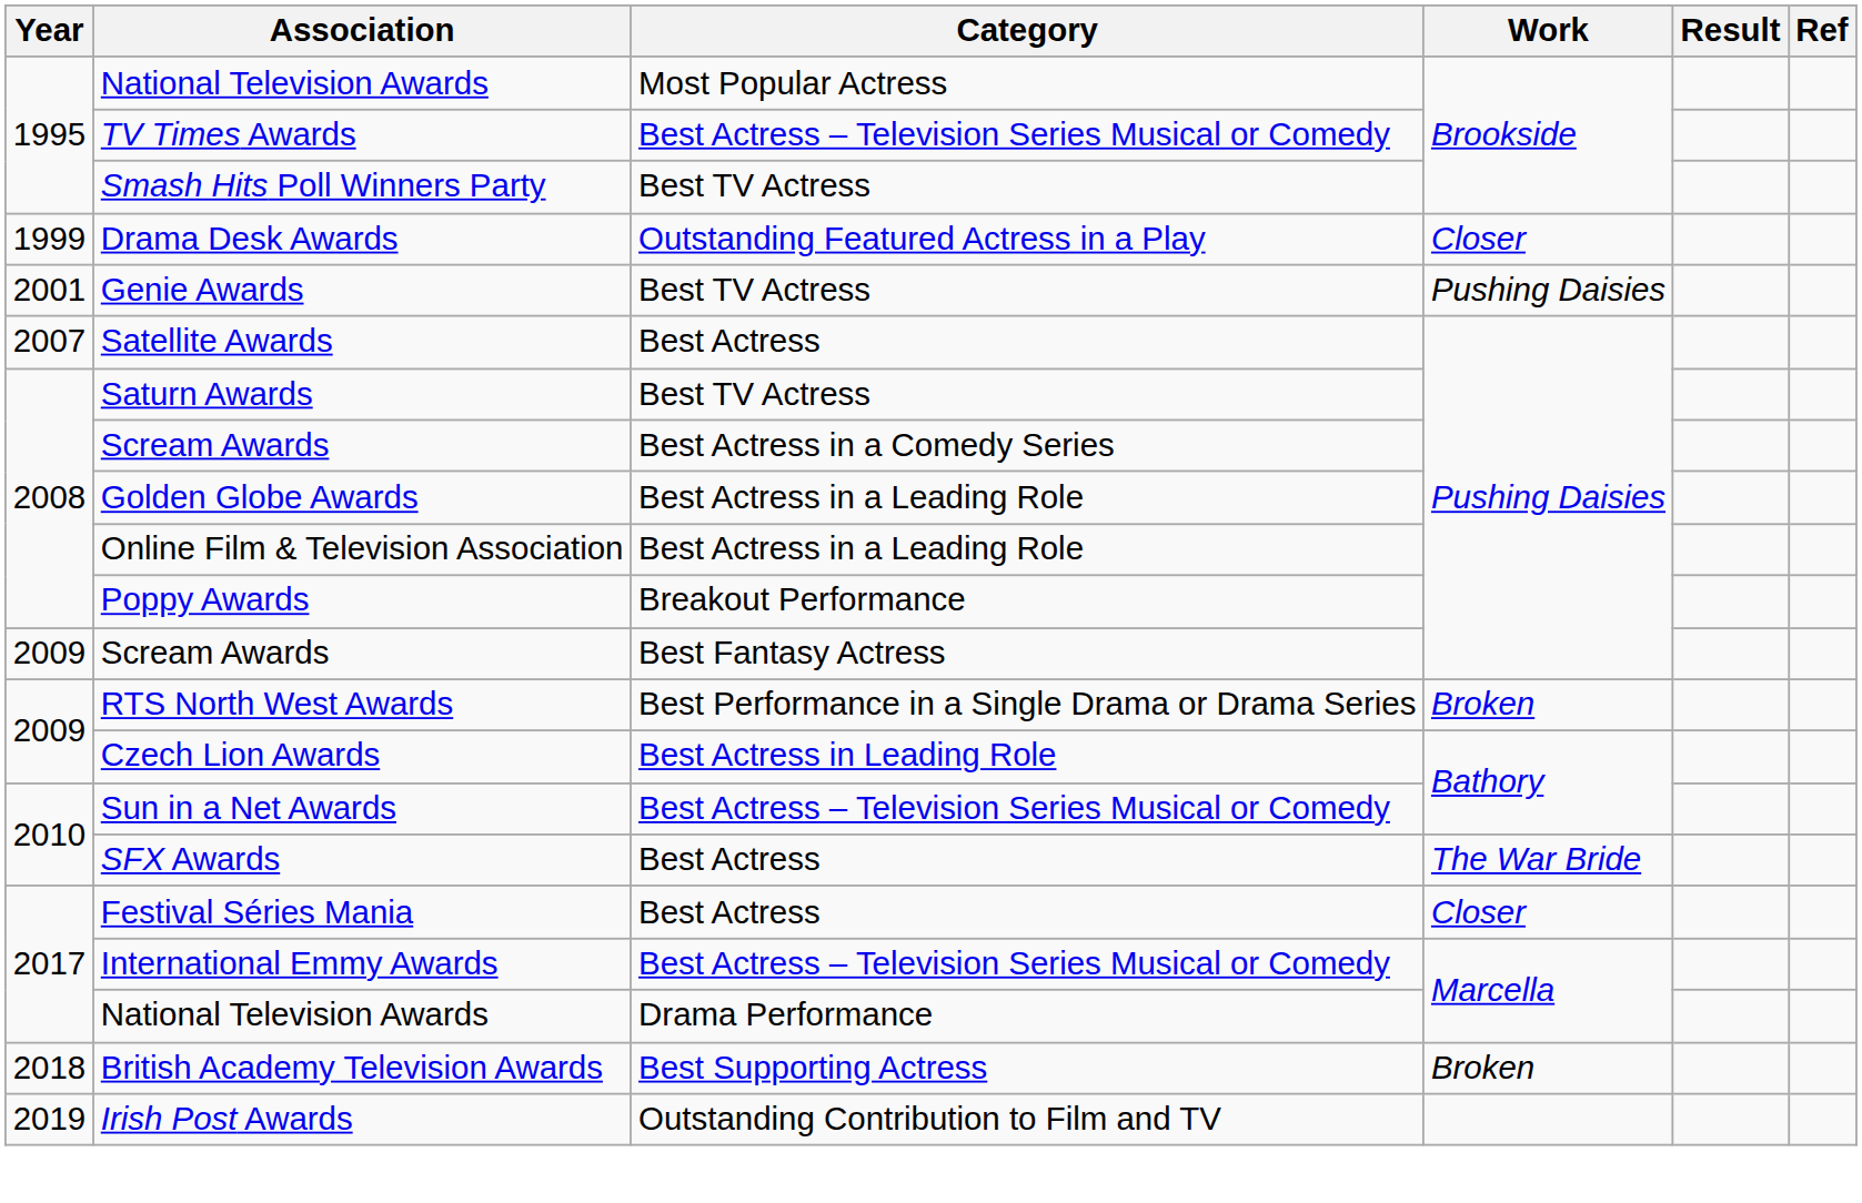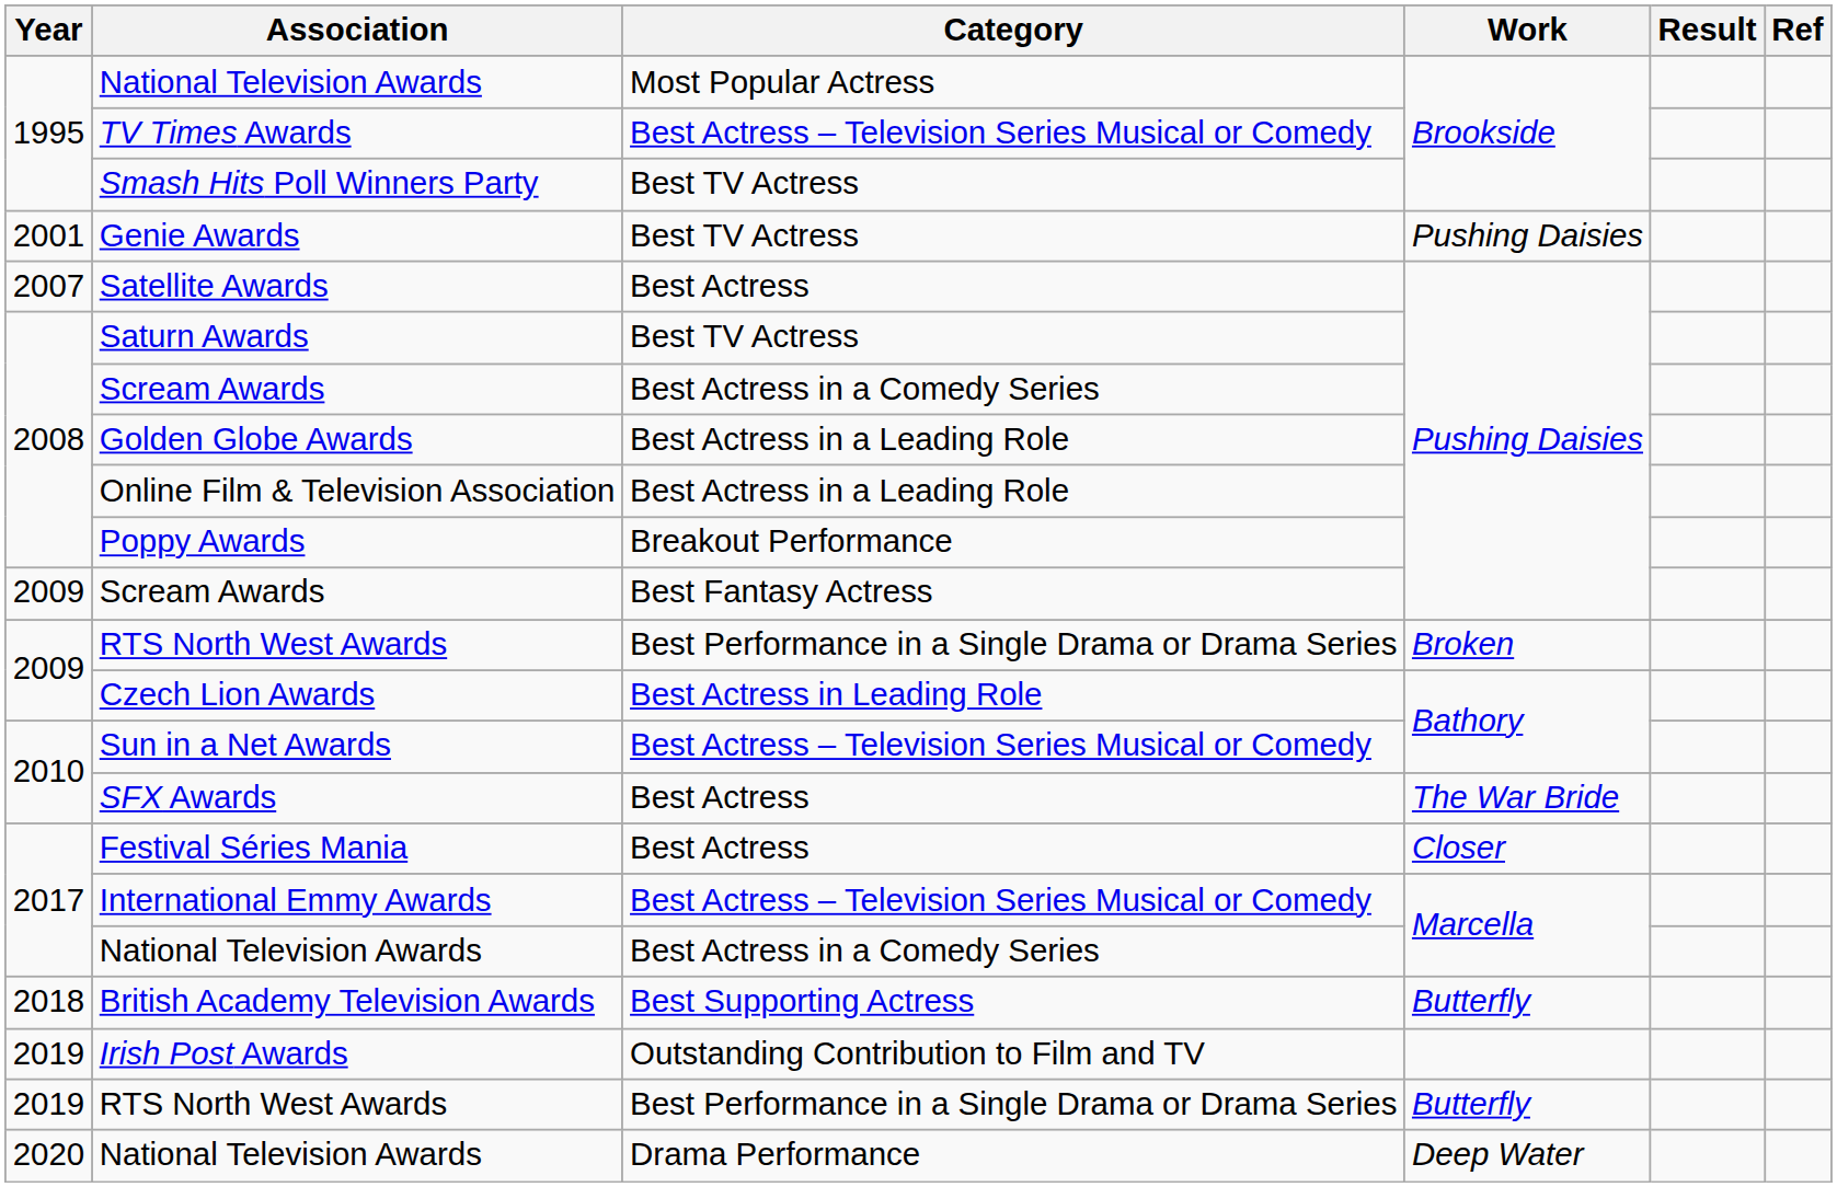- row: 1999 | Drama Desk Awards | Outstanding Featured Actress in a Play | Closer
2017 / National Television Awards | Category: Drama Performance -> Best Actress in a Comedy Series
British Academy Television Awards | Work: Broken -> Butterfly
+ row: 2019 | RTS North West Awards | Best Performance in a Single Drama or Drama Series | Butterfly
+ row: 2020 | National Television Awards | Drama Performance | Deep Water
